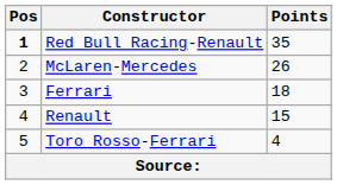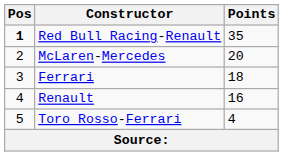McLaren-Mercedes | Points: 26 -> 20
Renault | Points: 15 -> 16
